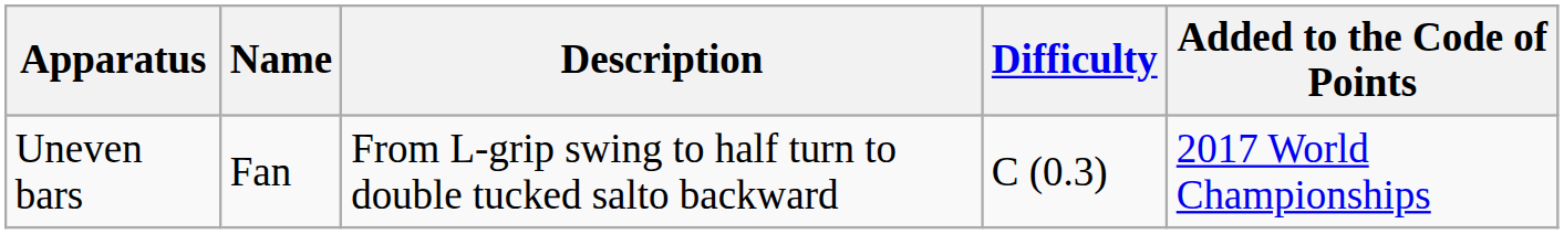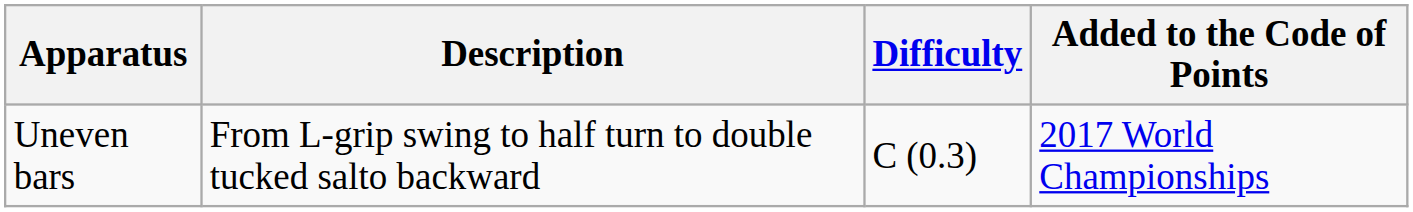- column: Name | Fan
